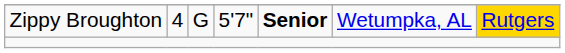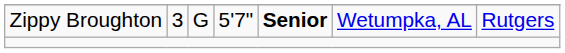Zippy Broughton | column 2: 4 -> 3
Zippy Broughton | column 7: gold background -> no background
